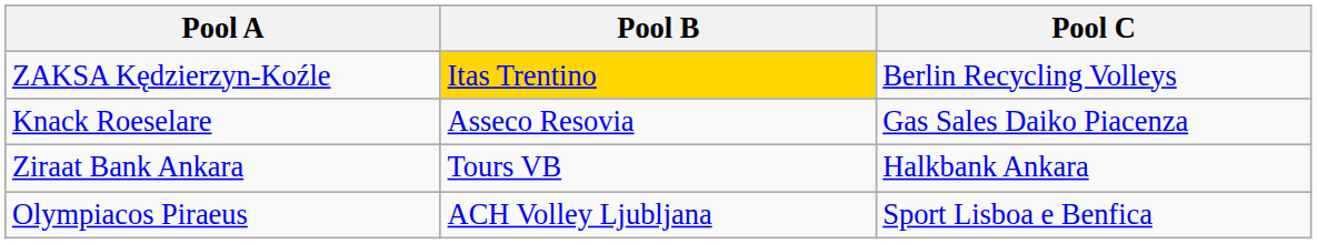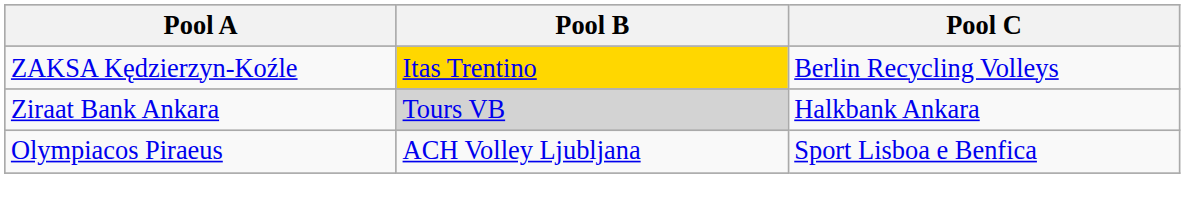- row: Knack Roeselare | Asseco Resovia | Gas Sales Daiko Piacenza
Ziraat Bank Ankara | Pool B: no background -> lightgrey background
